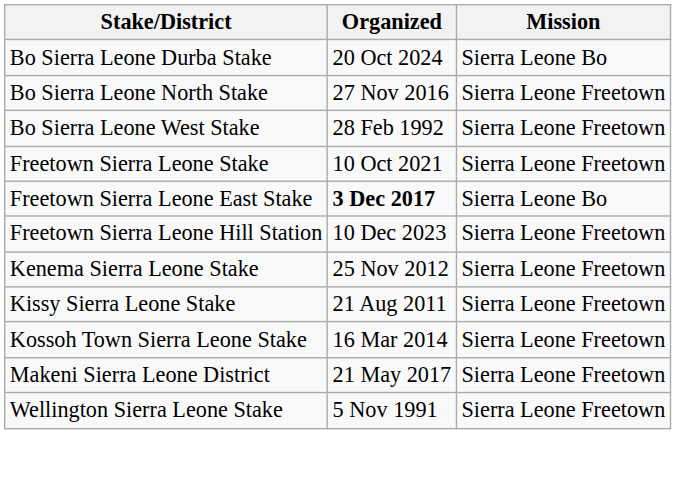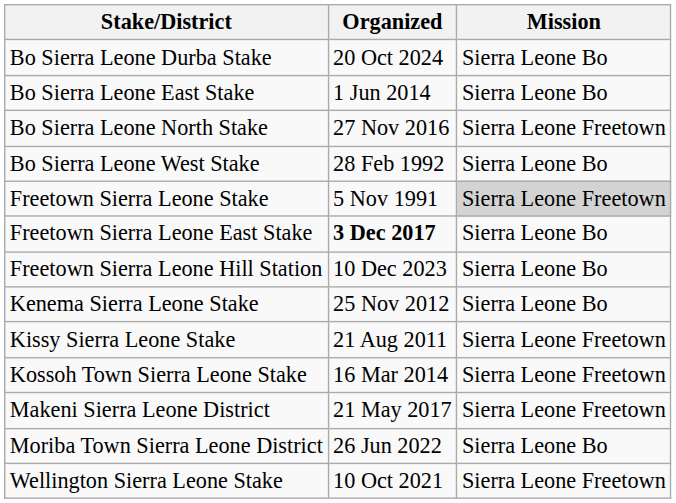+ row: Bo Sierra Leone East Stake | 1 Jun 2014 | Sierra Leone Bo
Bo Sierra Leone West Stake | Mission: Sierra Leone Freetown -> Sierra Leone Bo
Freetown Sierra Leone Stake | Organized: 10 Oct 2021 -> 5 Nov 1991
Freetown Sierra Leone Stake | Mission: no background -> lightgrey background
Freetown Sierra Leone Hill Station | Mission: Sierra Leone Freetown -> Sierra Leone Bo
Kenema Sierra Leone Stake | Mission: Sierra Leone Freetown -> Sierra Leone Bo
+ row: Moriba Town Sierra Leone District | 26 Jun 2022 | Sierra Leone Bo
Wellington Sierra Leone Stake | Organized: 5 Nov 1991 -> 10 Oct 2021
